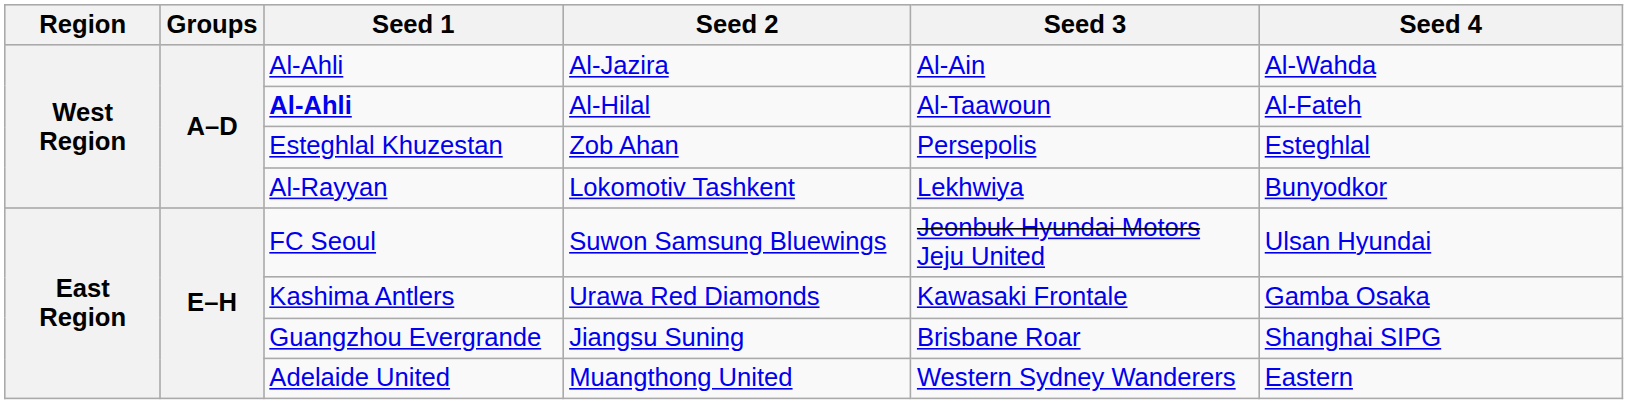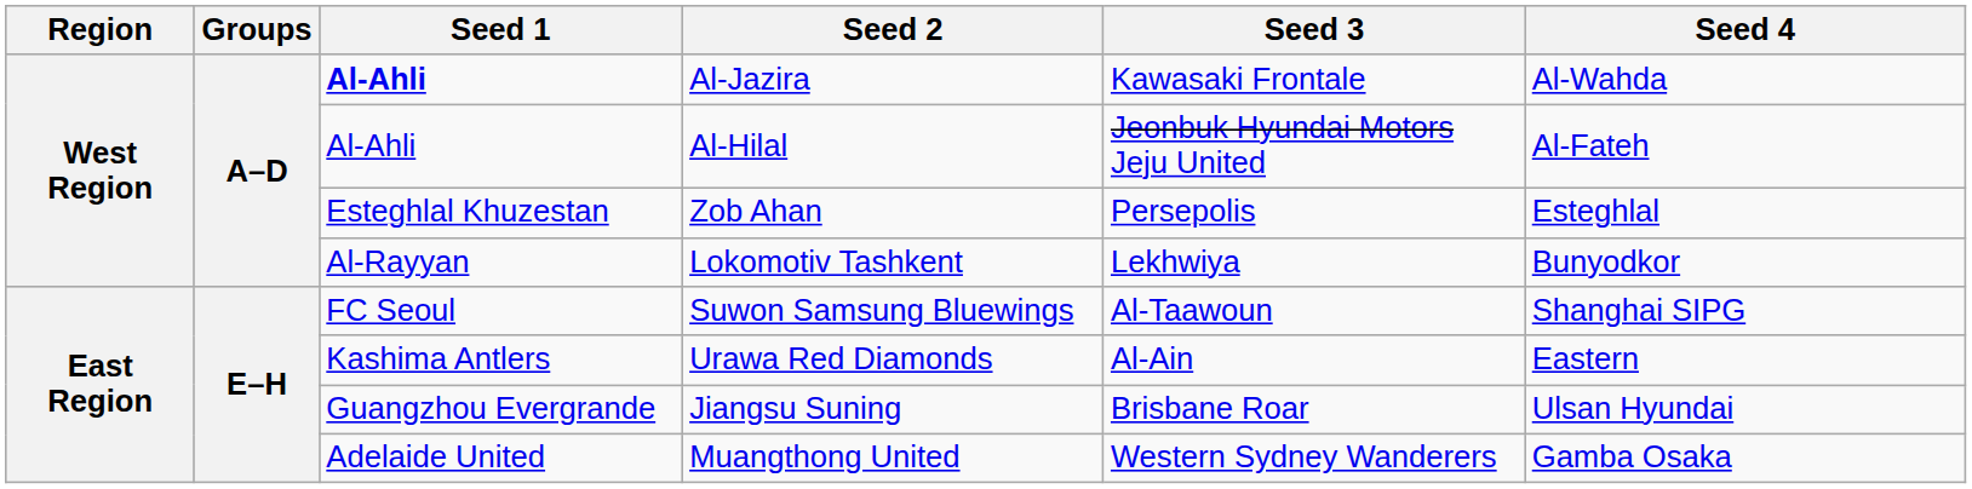Al-Jazira | Seed 1: normal -> bold
Al-Jazira | Seed 3: Al-Ain -> Kawasaki Frontale
Al-Hilal | Seed 1: bold -> normal
Al-Hilal | Seed 3: Al-Taawoun -> Jeonbuk Hyundai Motors Jeju United
Suwon Samsung Bluewings | Seed 3: Jeonbuk Hyundai Motors Jeju United -> Al-Taawoun
Suwon Samsung Bluewings | Seed 4: Ulsan Hyundai -> Shanghai SIPG
Urawa Red Diamonds | Seed 3: Kawasaki Frontale -> Al-Ain
Urawa Red Diamonds | Seed 4: Gamba Osaka -> Eastern
Jiangsu Suning | Seed 4: Shanghai SIPG -> Ulsan Hyundai
Muangthong United | Seed 4: Eastern -> Gamba Osaka
